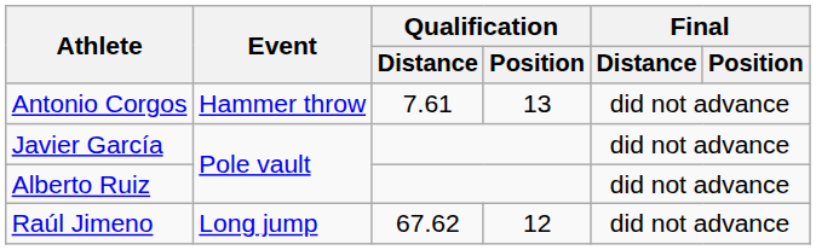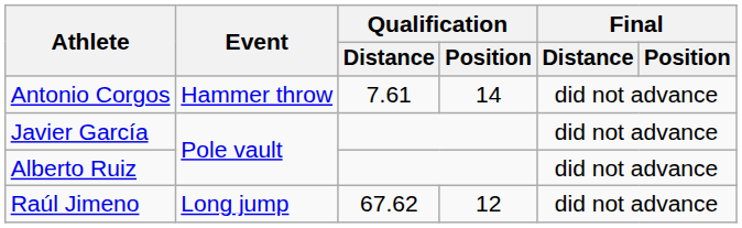Antonio Corgos | Qualification / Position: 13 -> 14
